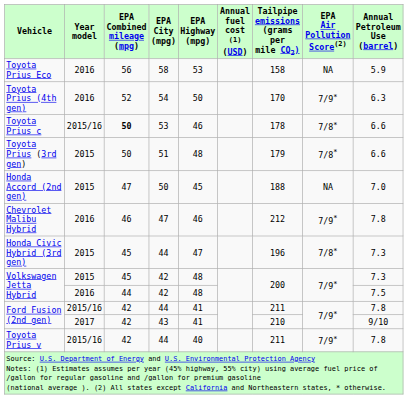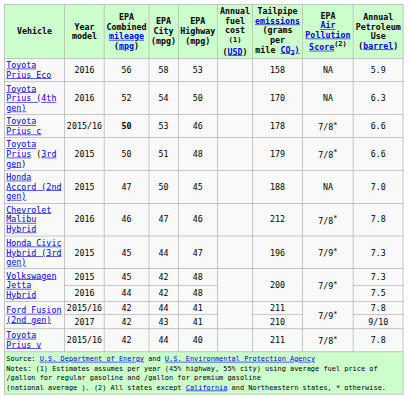Toyota Prius (4th gen) | EPA Air Pollution Score(2): 7/9* -> NA
Chevrolet Malibu Hybrid | EPA Air Pollution Score(2): 7/9* -> 7/8*
Honda Civic Hybrid (3rd gen) | EPA Air Pollution Score(2): 7/8* -> 7/9*
Toyota Prius v | EPA Air Pollution Score(2): 7/9* -> 7/8*
